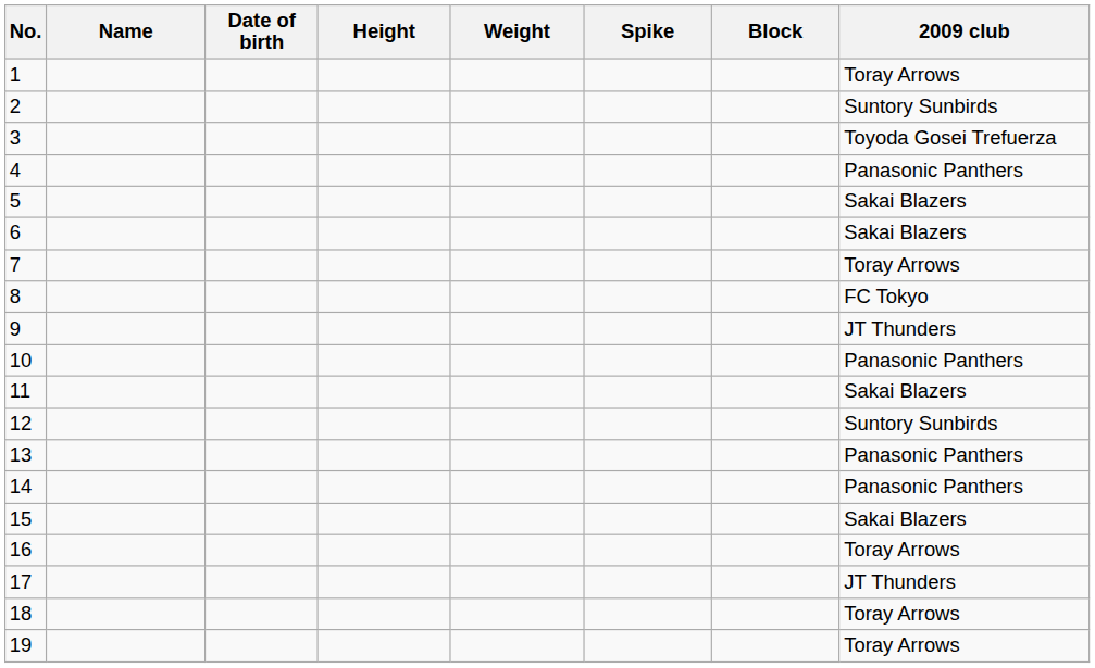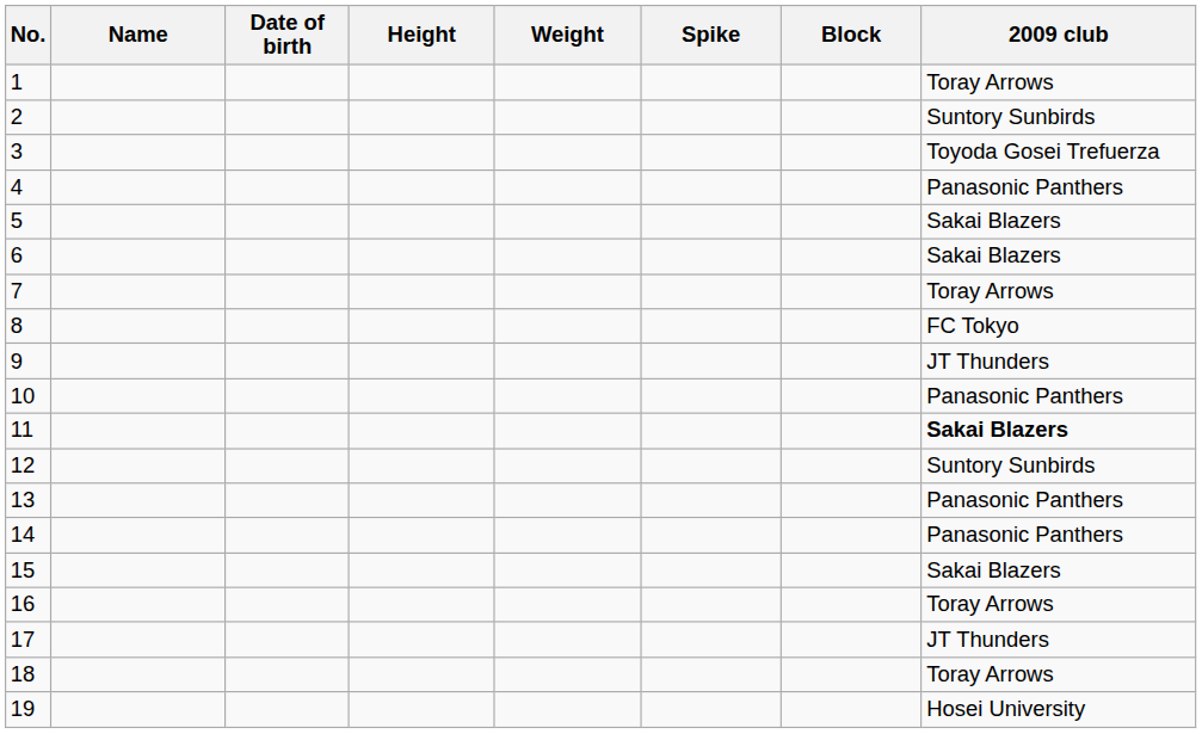11 | 2009 club: normal -> bold
19 | 2009 club: Toray Arrows -> Hosei University
